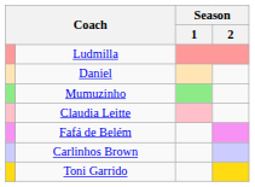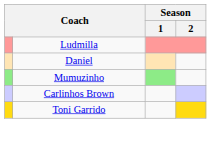- row: Claudia Leitte
- row: Fafá de Belém
